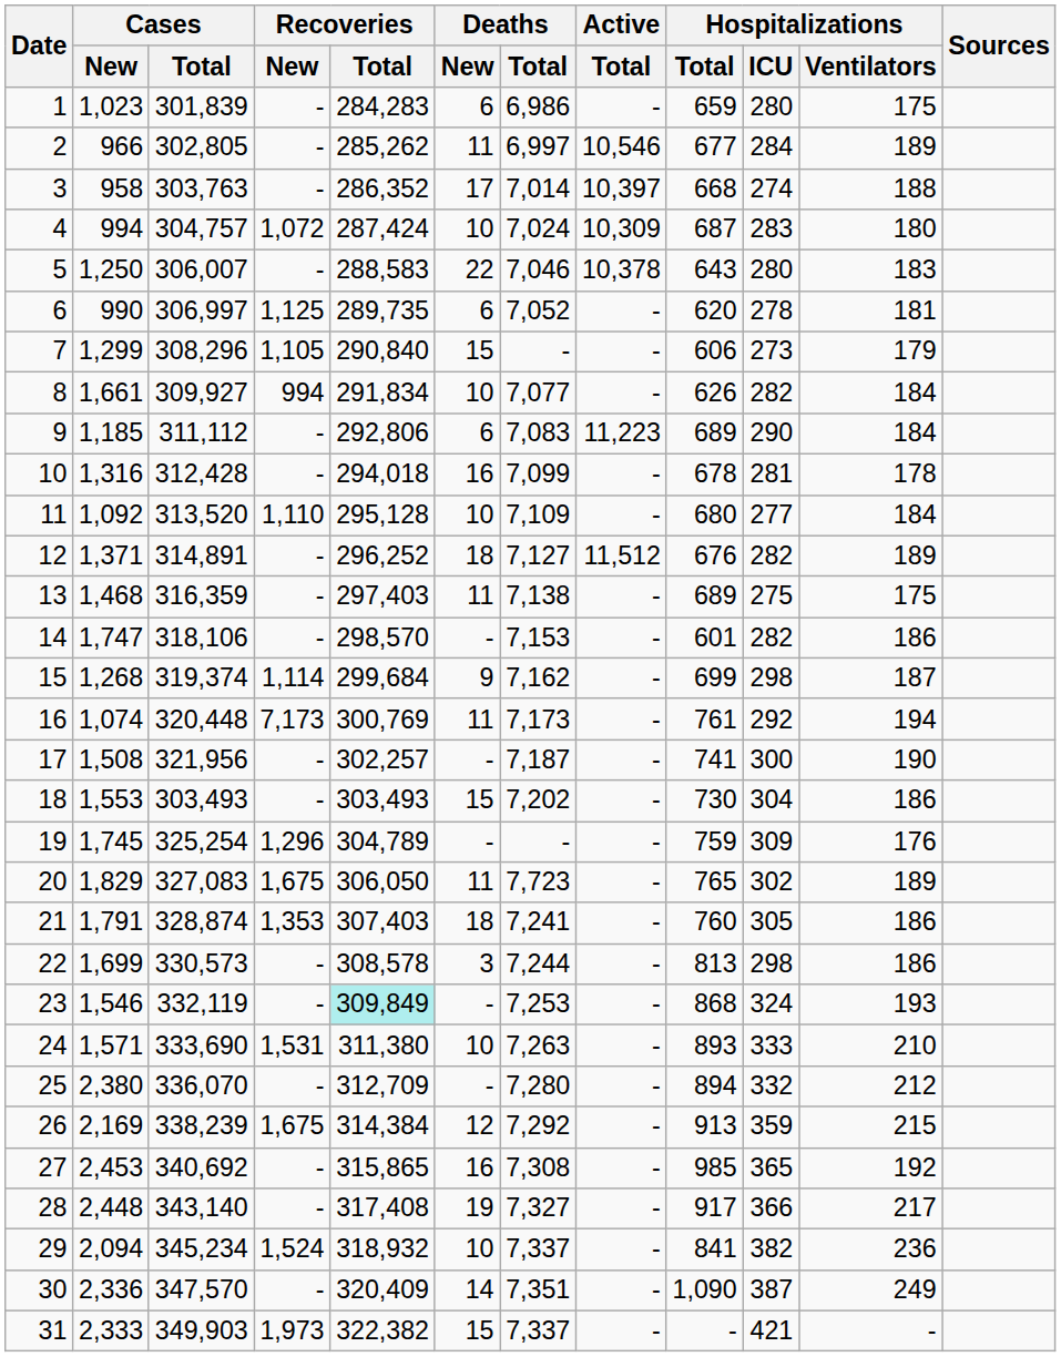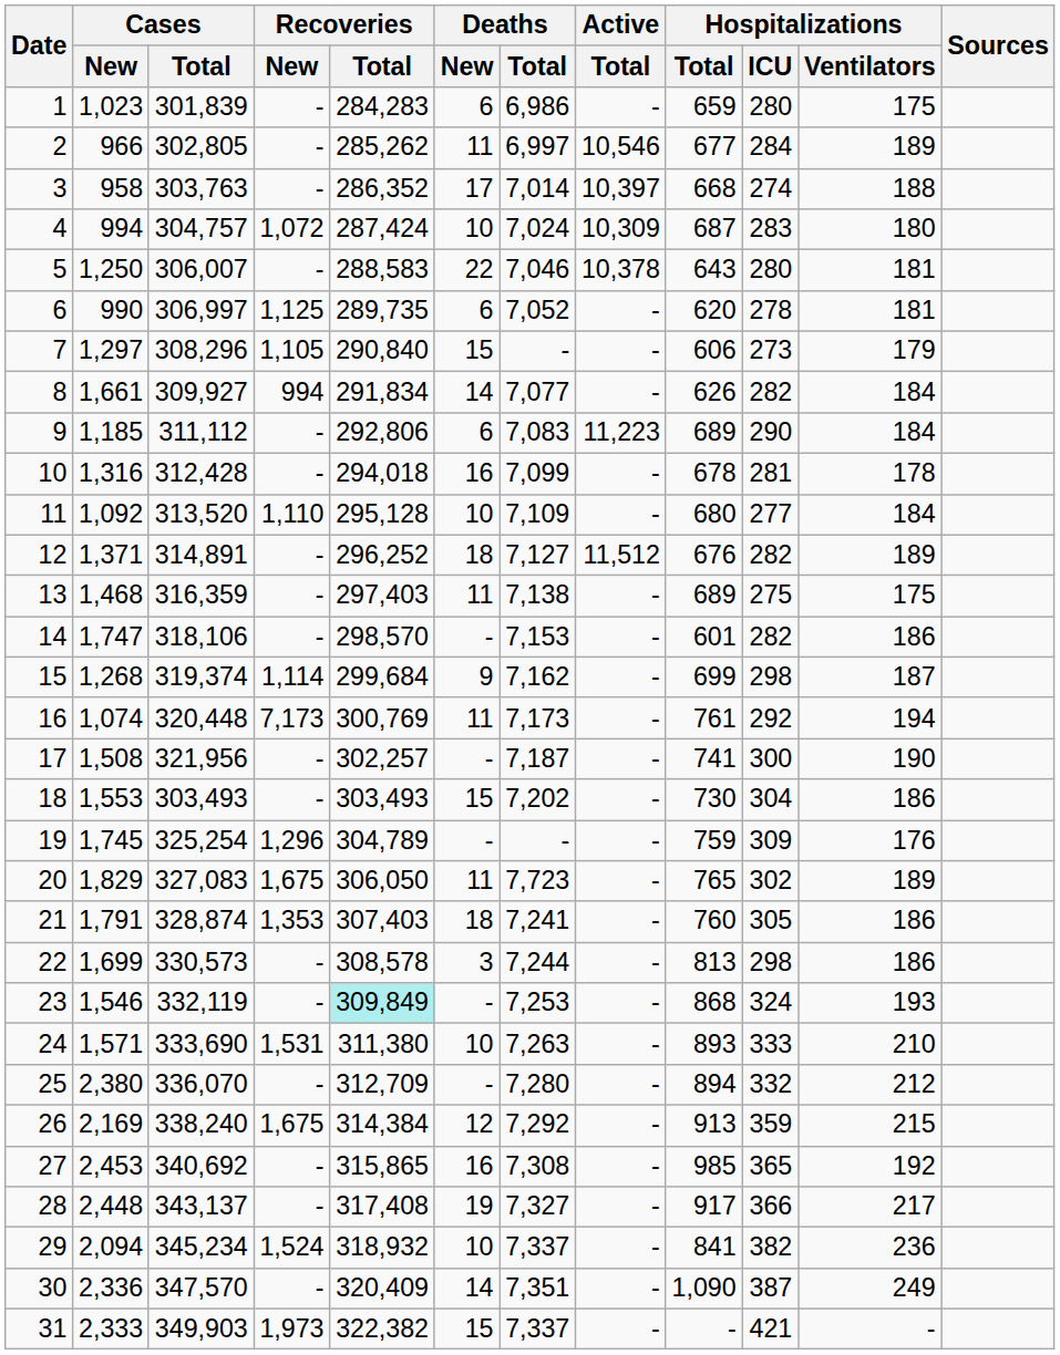5 | Hospitalizations / Ventilators: 183 -> 181
7 | Cases / New: 1,299 -> 1,297
8 | Deaths / New: 10 -> 14
26 | Cases / Total: 338,239 -> 338,240
28 | Cases / Total: 343,140 -> 343,137
